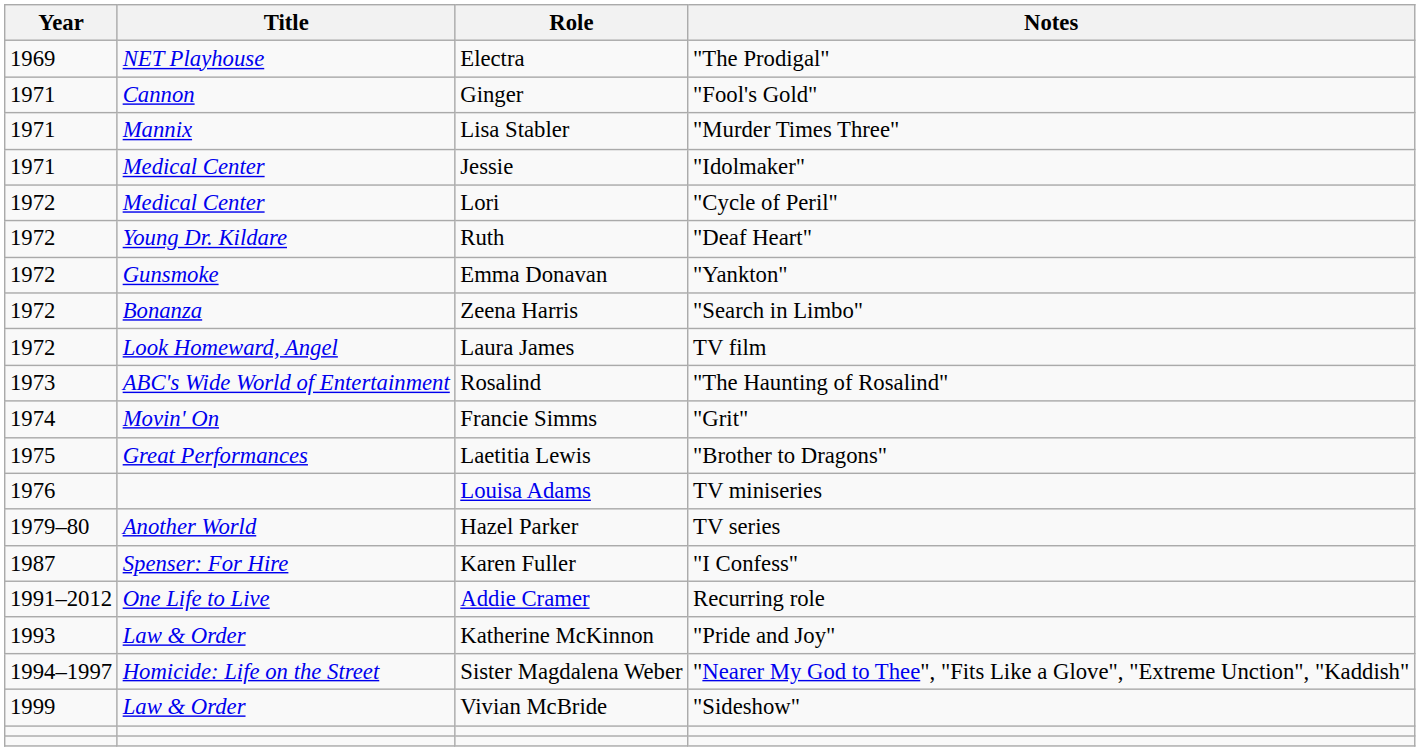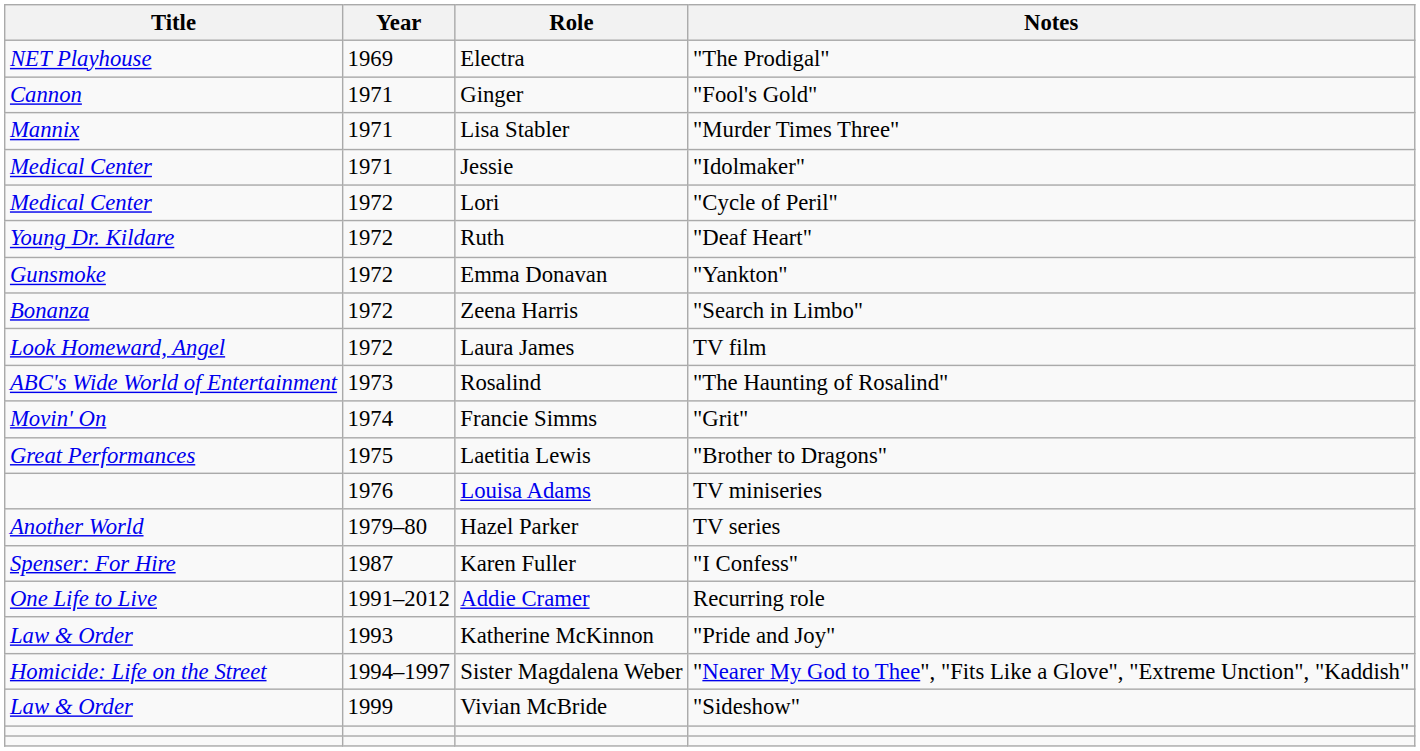columns swapped: Year <-> Title
